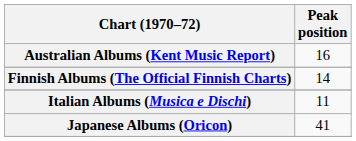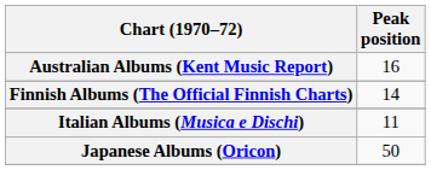Japanese Albums (Oricon) | Peak position: 41 -> 50
